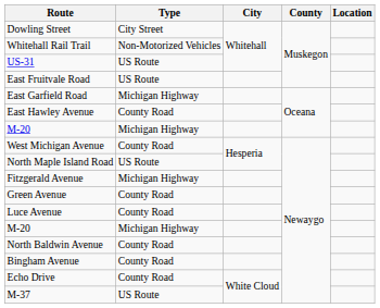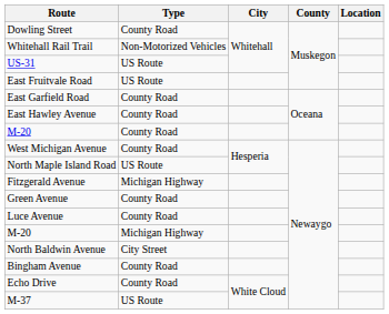Dowling Street | Type: City Street -> County Road
East Garfield Road | Type: Michigan Highway -> County Road
M-20 / Oceana | Type: Michigan Highway -> County Road
North Baldwin Avenue | Type: County Road -> City Street
